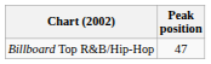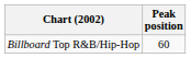Billboard Top R&B/Hip-Hop | Peak position: 47 -> 60
